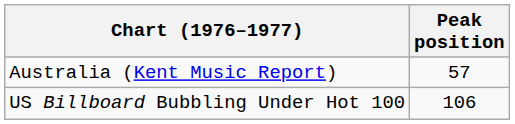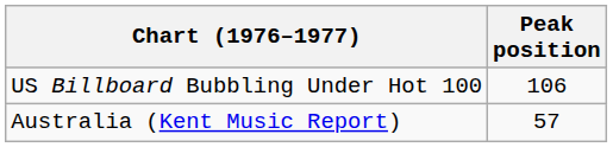rows swapped: Australia (Kent Music Report) <-> US Billboard Bubbling Under Hot 100
